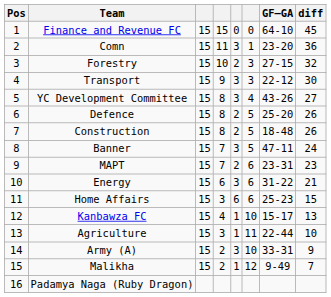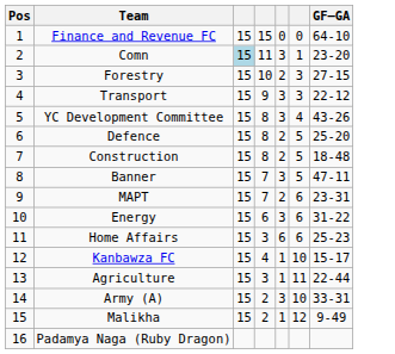- column: diff | 45 | 36 | 32 | 30 | 27 | 26 | 26 | 24 | 23 | 21 | 15 | 13 | 10 | 9 | 7
Comn | column 3: no background -> lightblue background
